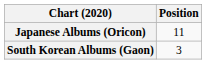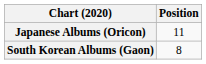South Korean Albums (Gaon) | Position: 3 -> 8
